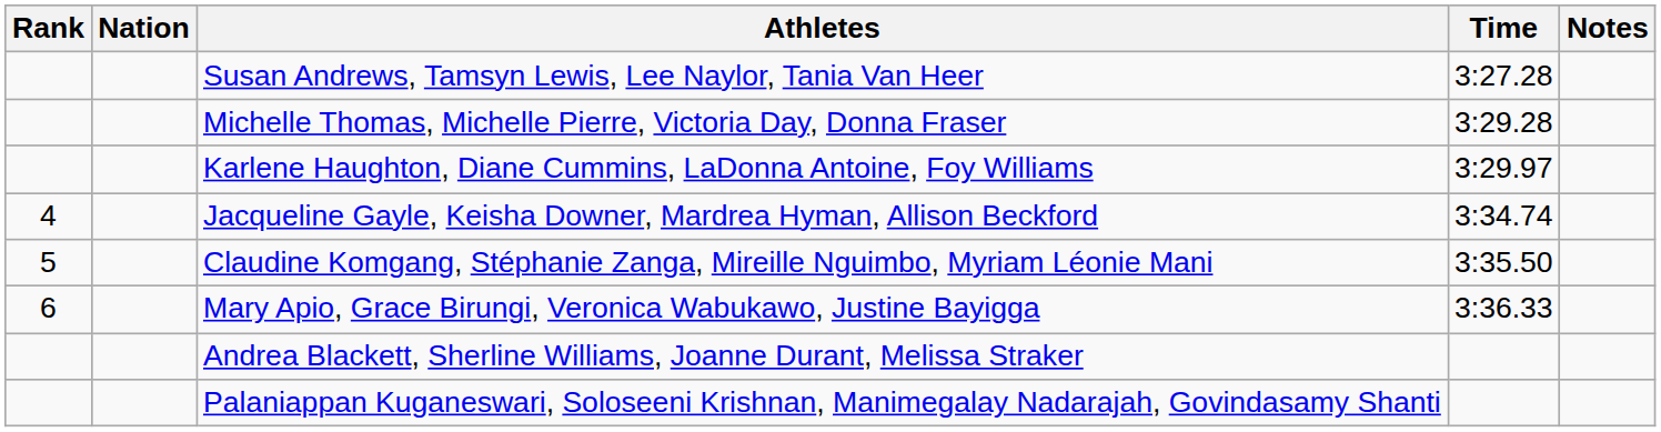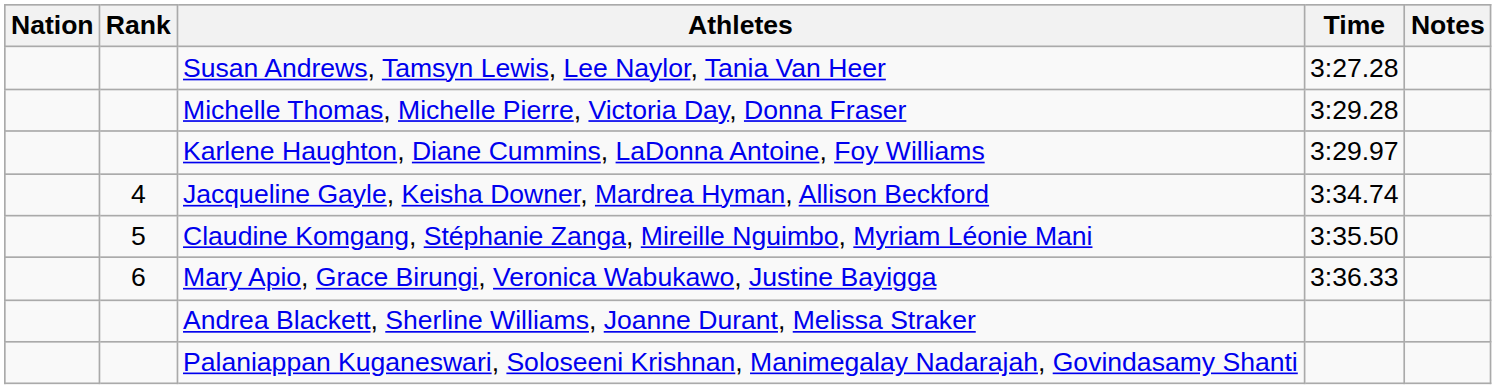columns swapped: Rank <-> Nation
